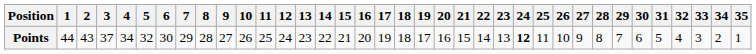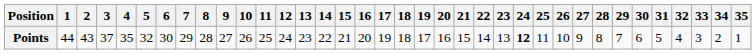Points | 4: 34 -> 35
